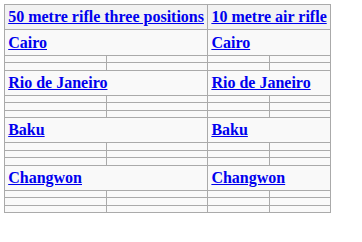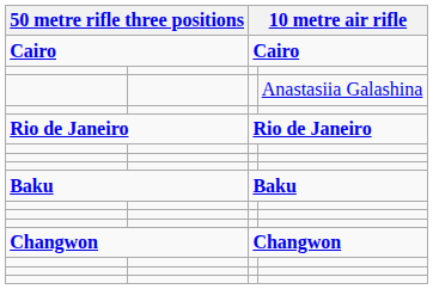+ row: Anastasiia Galashina
